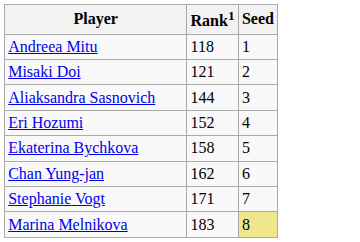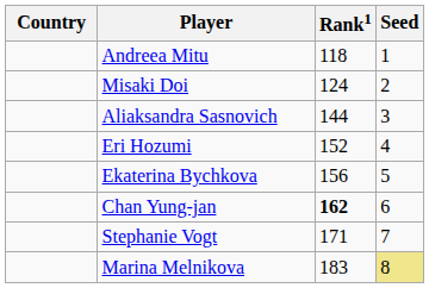+ column: Country
Misaki Doi | Rank1: 121 -> 124
Ekaterina Bychkova | Rank1: 158 -> 156
Chan Yung-jan | Rank1: normal -> bold
